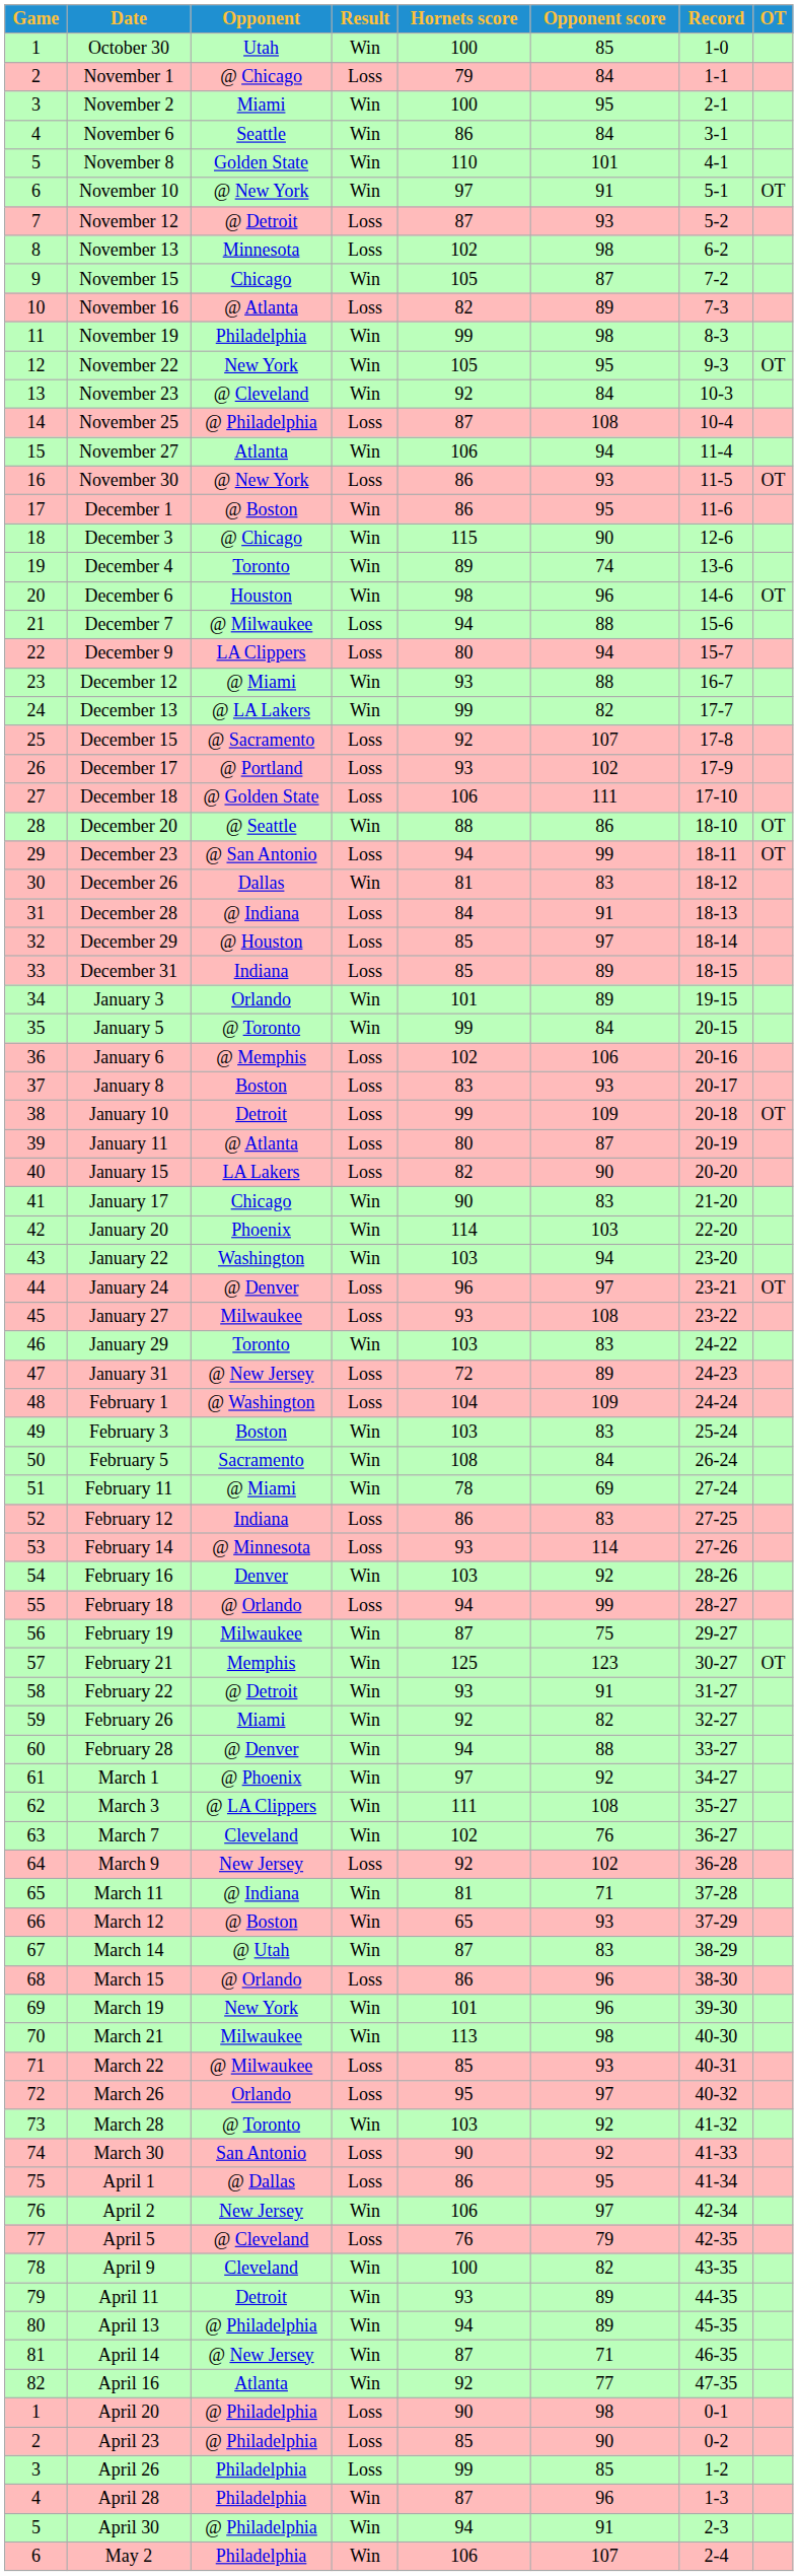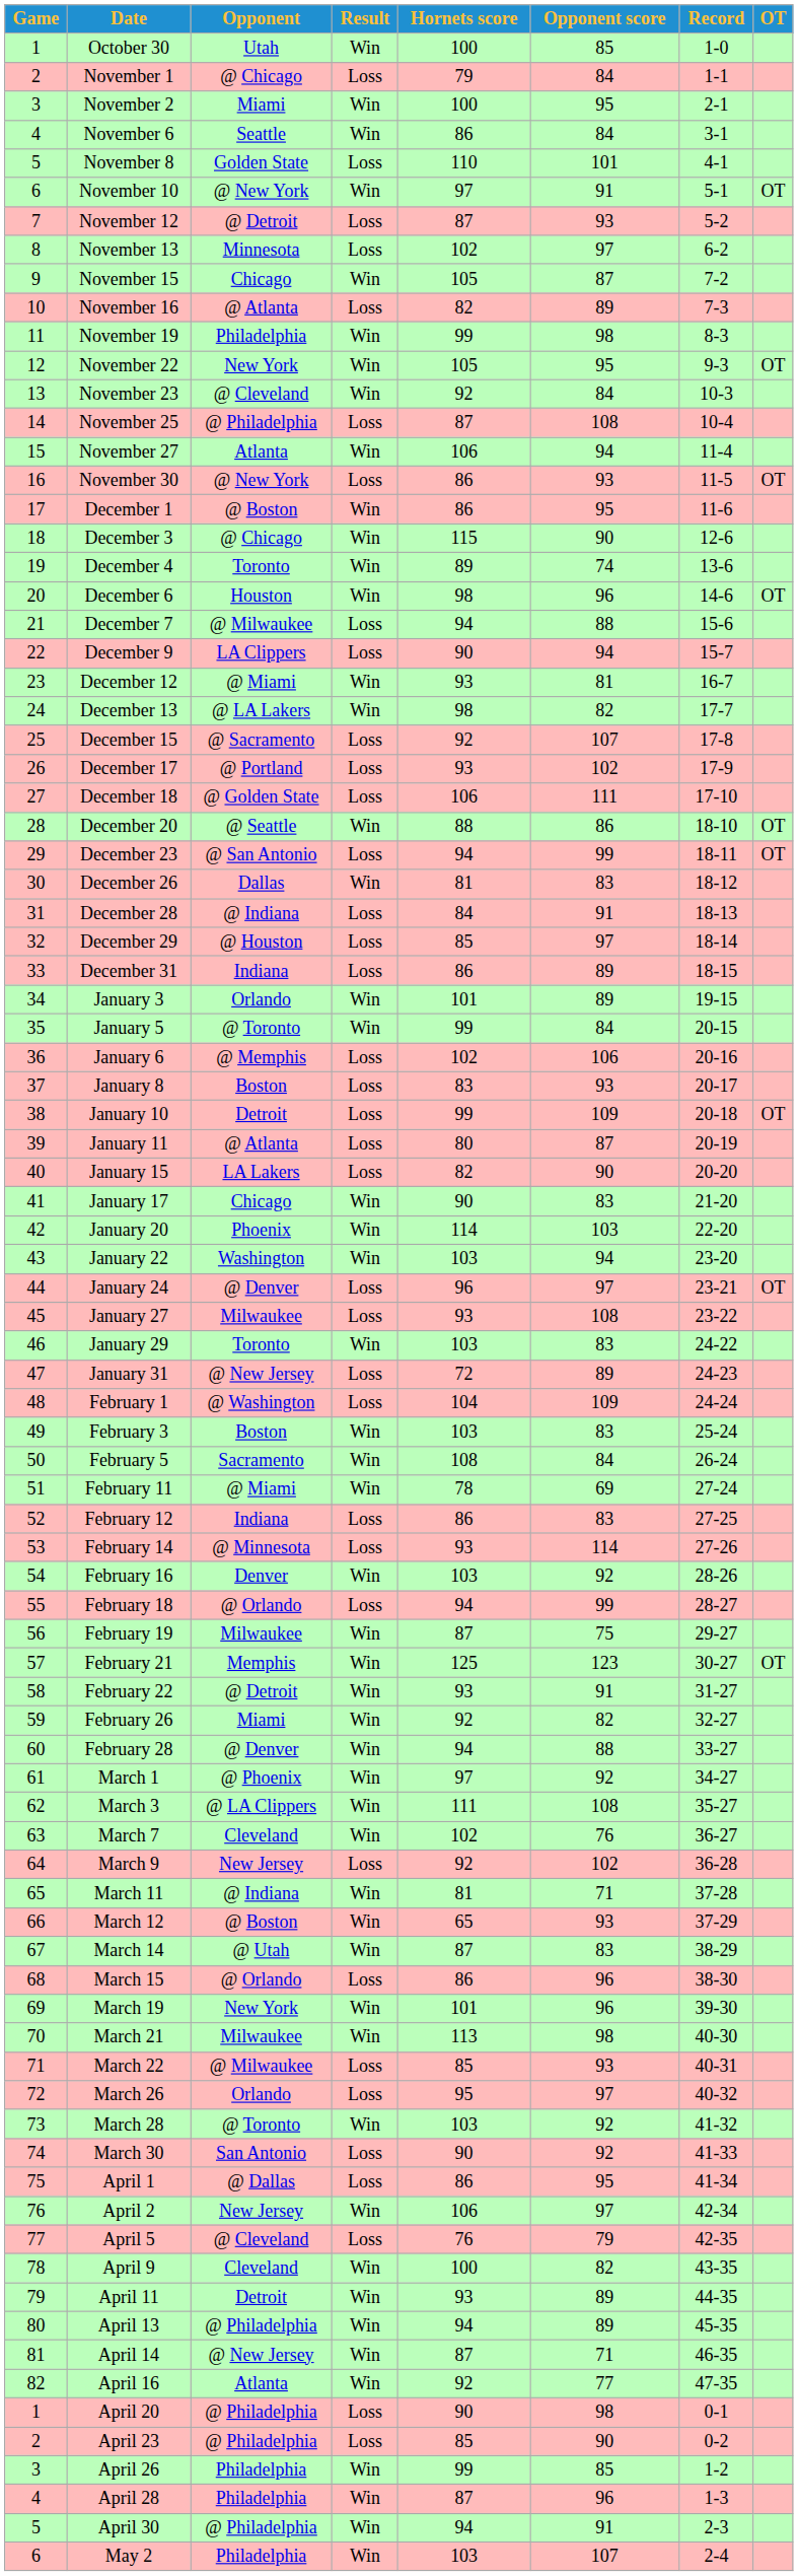November 8 | Result: Win -> Loss
November 13 | Opponent score: 98 -> 97
December 9 | Hornets score: 80 -> 90
December 12 | Opponent score: 88 -> 81
December 13 | Hornets score: 99 -> 98
December 31 | Hornets score: 85 -> 86
April 26 | Result: Loss -> Win
May 2 | Hornets score: 106 -> 103
